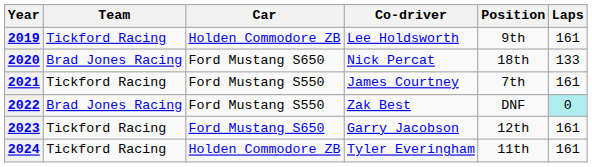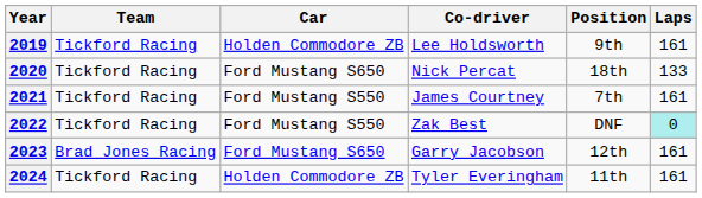2020 | Team: Brad Jones Racing -> Tickford Racing
2022 | Team: Brad Jones Racing -> Tickford Racing
2023 | Team: Tickford Racing -> Brad Jones Racing
